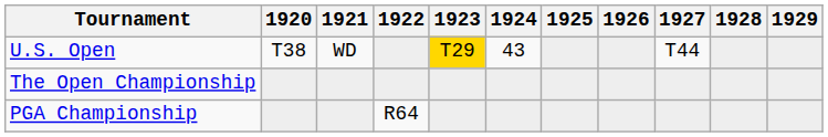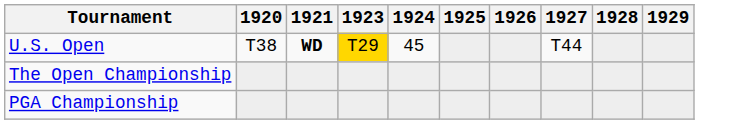- column: 1922 | R64
U.S. Open | 1921: normal -> bold
U.S. Open | 1924: 43 -> 45
